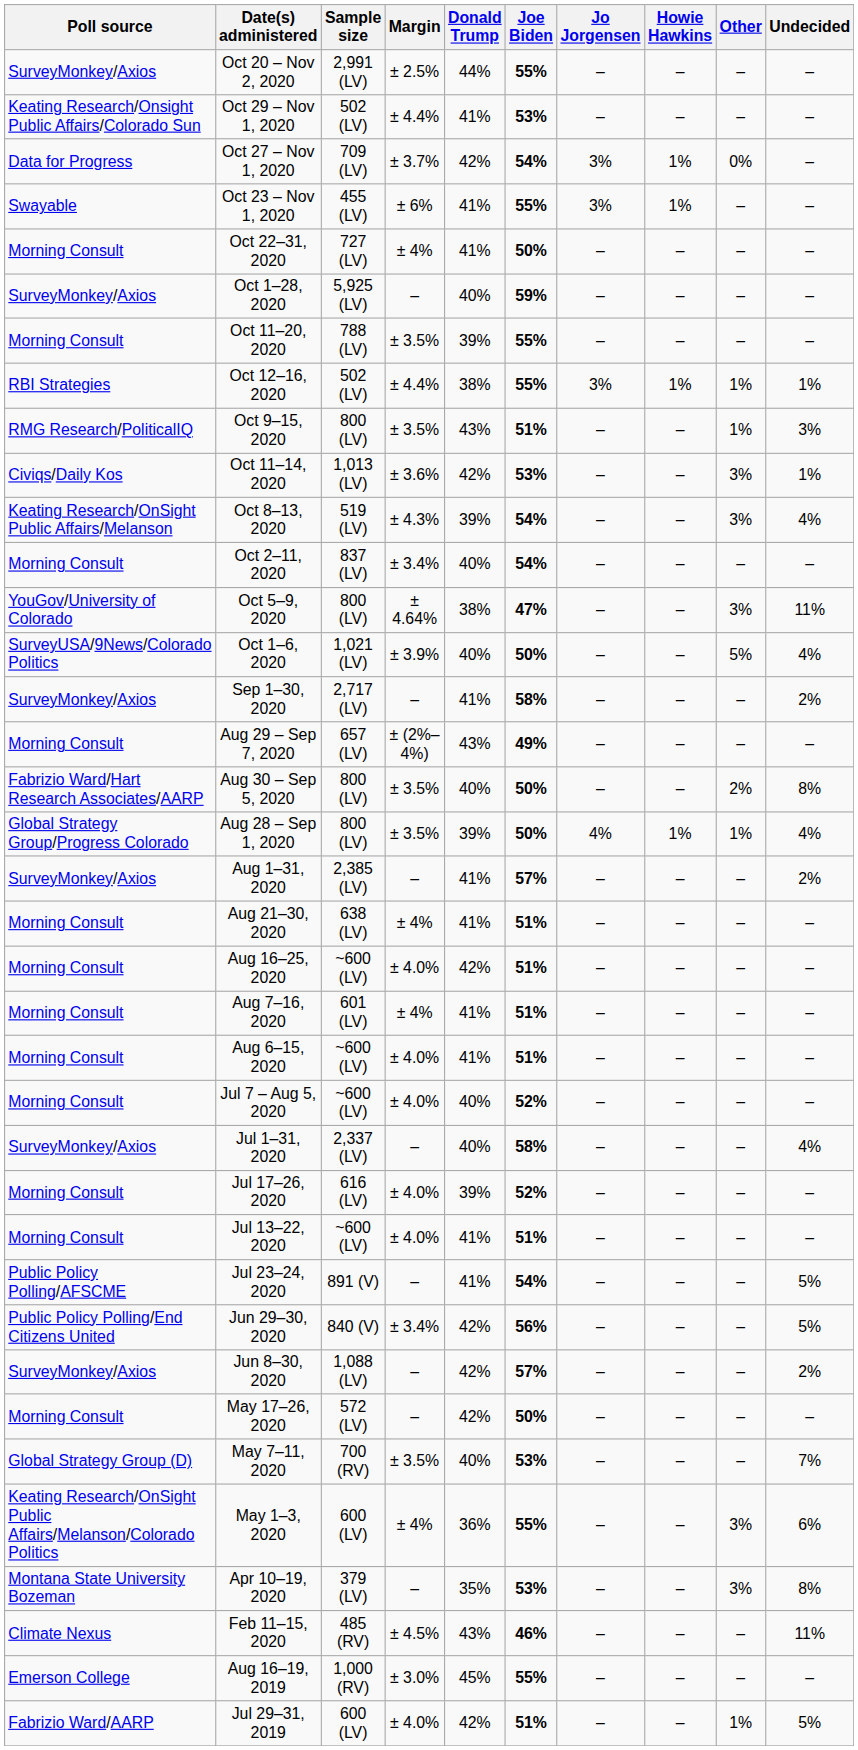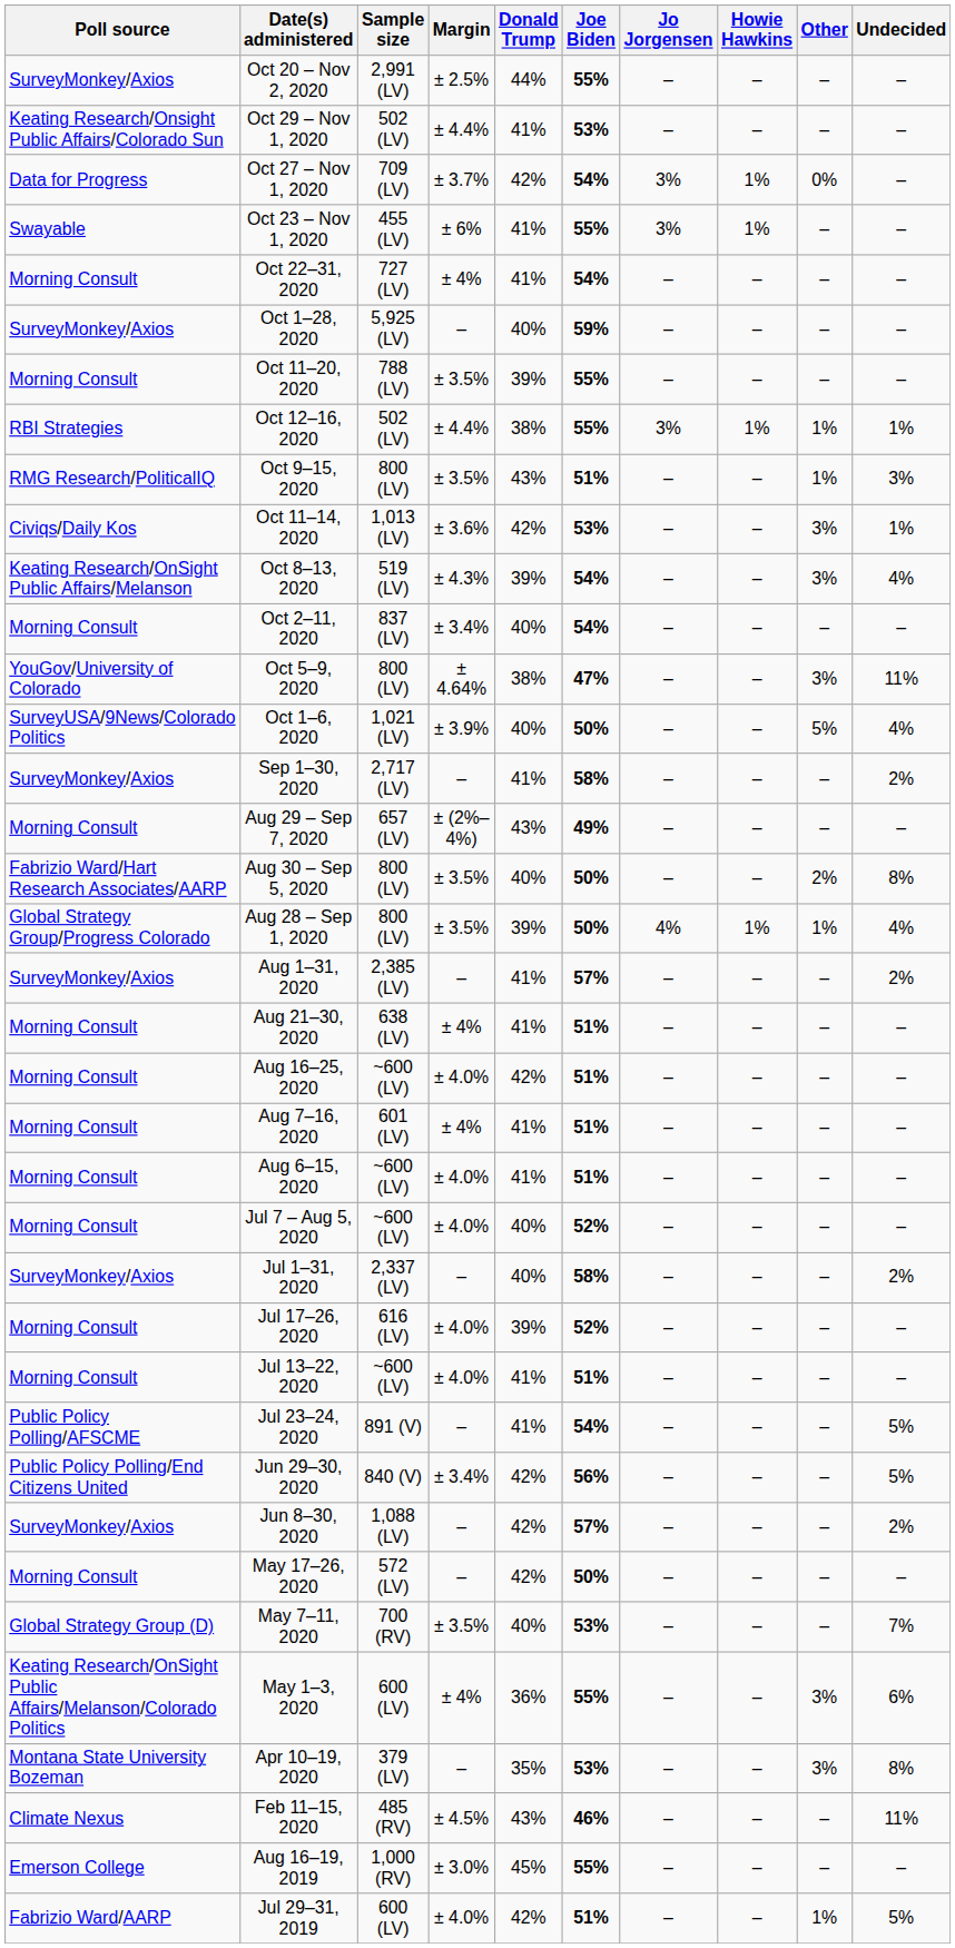Oct 22–31, 2020 | Joe Biden: 50% -> 54%
Jul 1–31, 2020 | Undecided: 4% -> 2%
